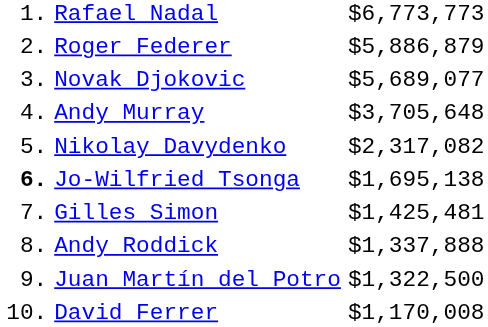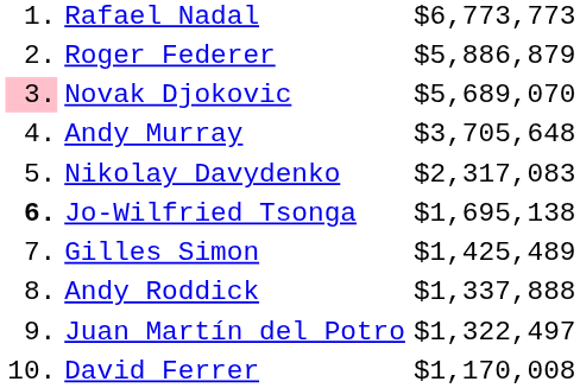Novak Djokovic | column 1: no background -> pink background
Novak Djokovic | column 3: $5,689,077 -> $5,689,070
Nikolay Davydenko | column 3: $2,317,082 -> $2,317,083
Gilles Simon | column 3: $1,425,481 -> $1,425,489
Juan Martín del Potro | column 3: $1,322,500 -> $1,322,497
